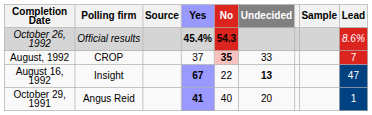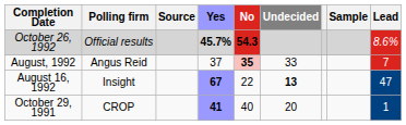October 26, 1992 | Yes: 45.4% -> 45.7%
August, 1992 | Polling firm: CROP -> Angus Reid
October 29, 1991 | Polling firm: Angus Reid -> CROP
